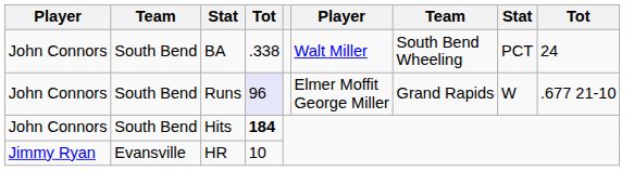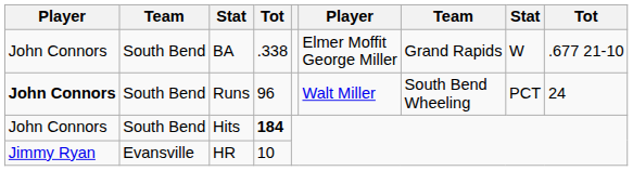BA | column 6: Walt Miller -> Elmer Moffit George Miller
BA | column 7: South Bend Wheeling -> Grand Rapids
BA | column 8: PCT -> W
BA | column 9: 24 -> .677 21-10
Runs | column 1: normal -> bold
Runs | column 4: lavender background -> no background
Runs | column 6: Elmer Moffit George Miller -> Walt Miller
Runs | column 7: Grand Rapids -> South Bend Wheeling
Runs | column 8: W -> PCT
Runs | column 9: .677 21-10 -> 24
